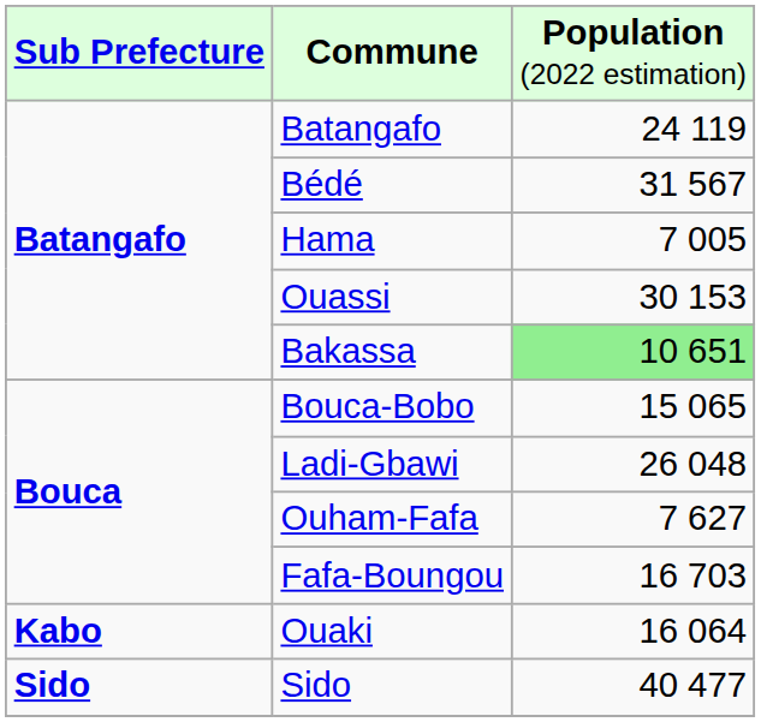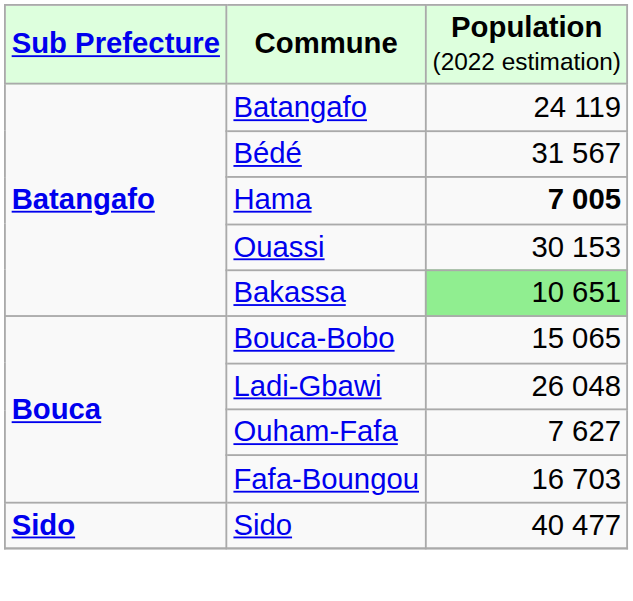Hama | column 3: normal -> bold
- row: Kabo | Ouaki | 16 064
